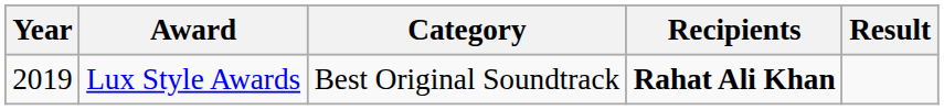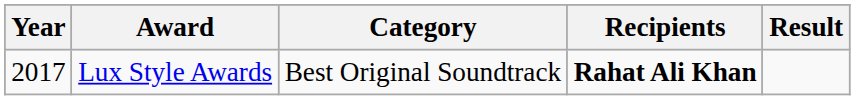Lux Style Awards | Year: 2019 -> 2017
